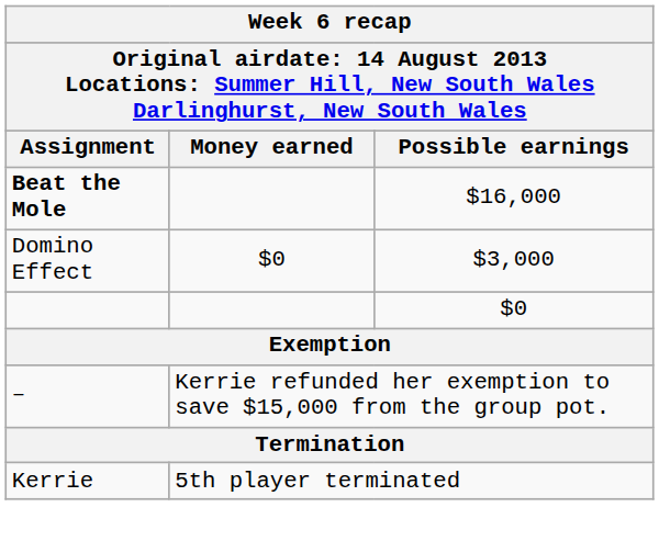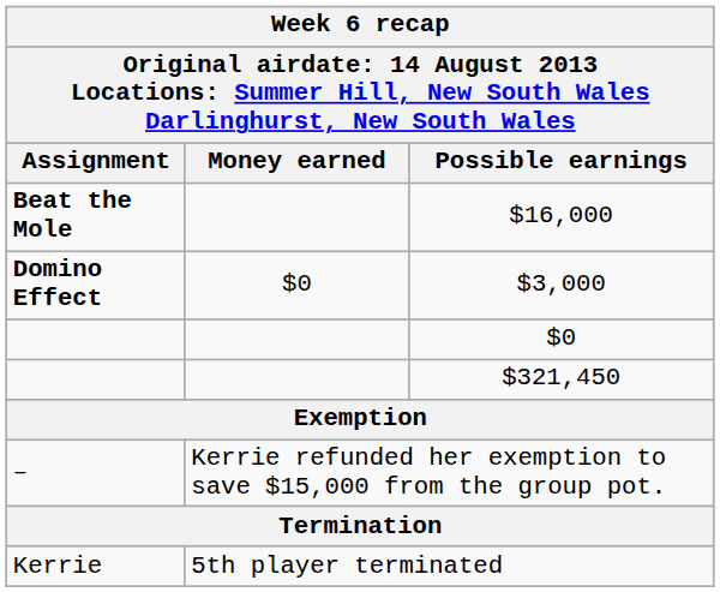$3,000 | Assignment: normal -> bold
+ row: $321,450
